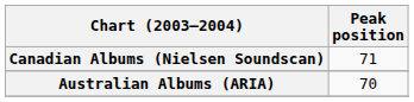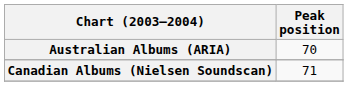rows swapped: Australian Albums (ARIA) <-> Canadian Albums (Nielsen Soundscan)
